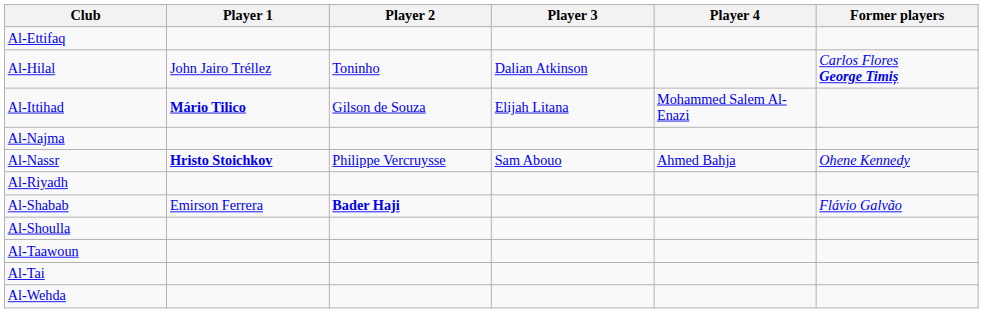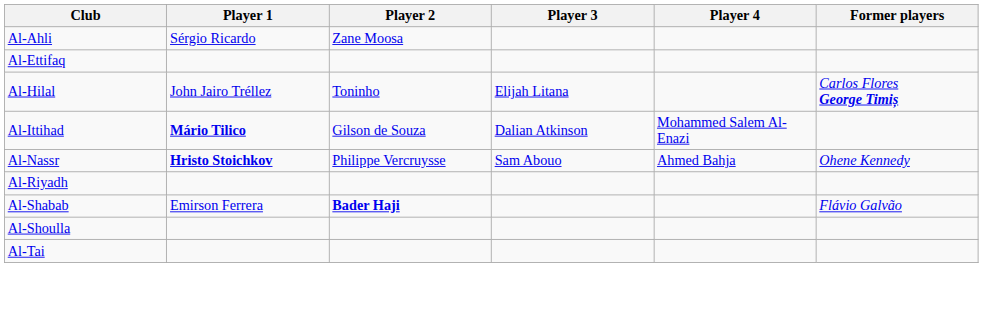+ row: Al-Ahli | Sérgio Ricardo | Zane Moosa
Al-Hilal | Player 3: Dalian Atkinson -> Elijah Litana
Al-Ittihad | Player 3: Elijah Litana -> Dalian Atkinson
- row: Al-Najma
- row: Al-Taawoun
- row: Al-Wehda
